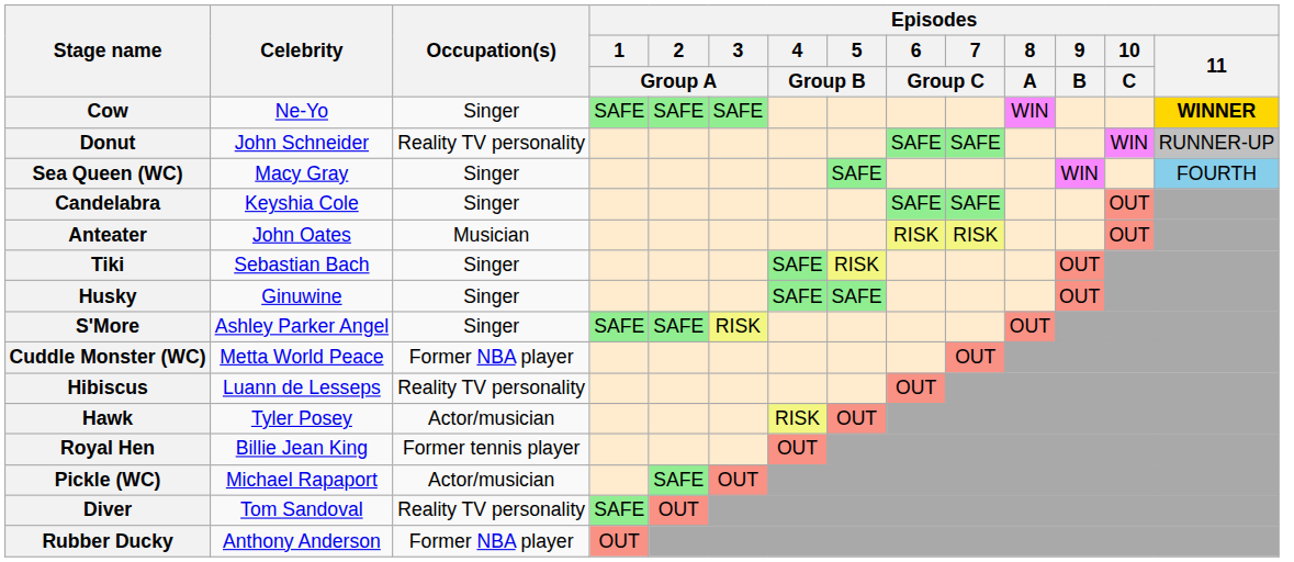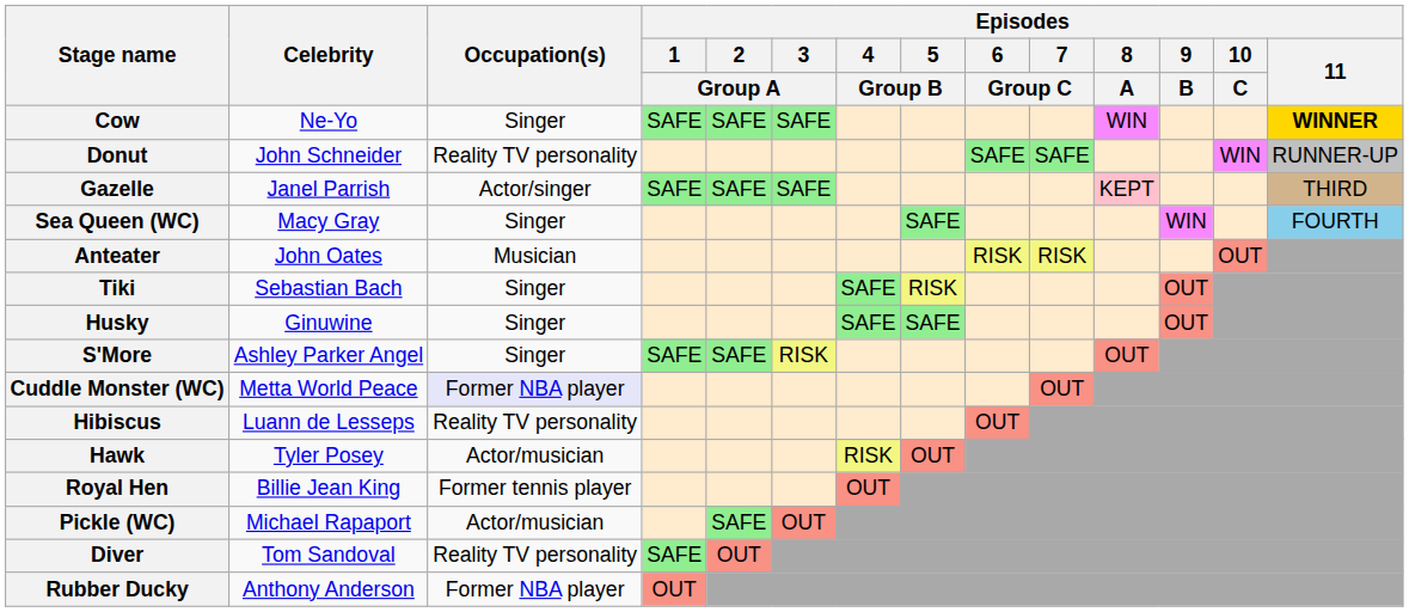+ row: Gazelle | Janel Parrish | Actor/singer | SAFE | SAFE | SAFE | KEPT | THIRD
- row: Candelabra | Keyshia Cole | Singer | SAFE | SAFE | OUT
Cuddle Monster (WC) | Occupation(s): no background -> lavender background
